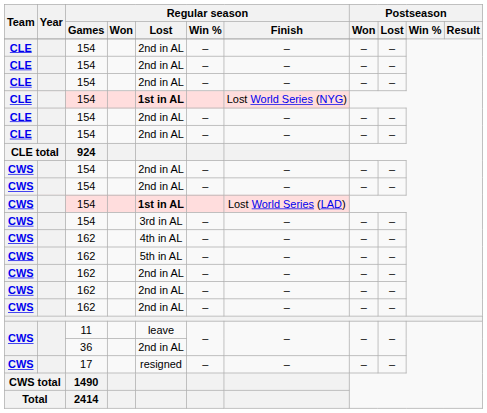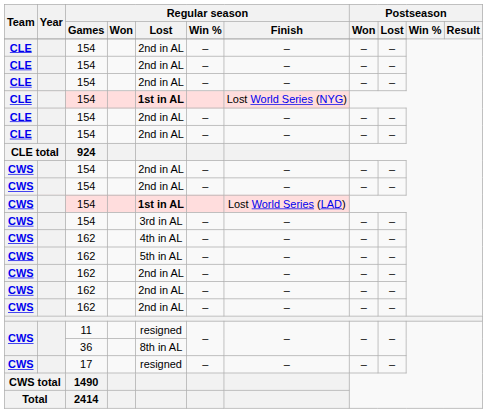11 | Regular season / Lost: leave -> resigned
36 | Regular season / Lost: 2nd in AL -> 8th in AL
